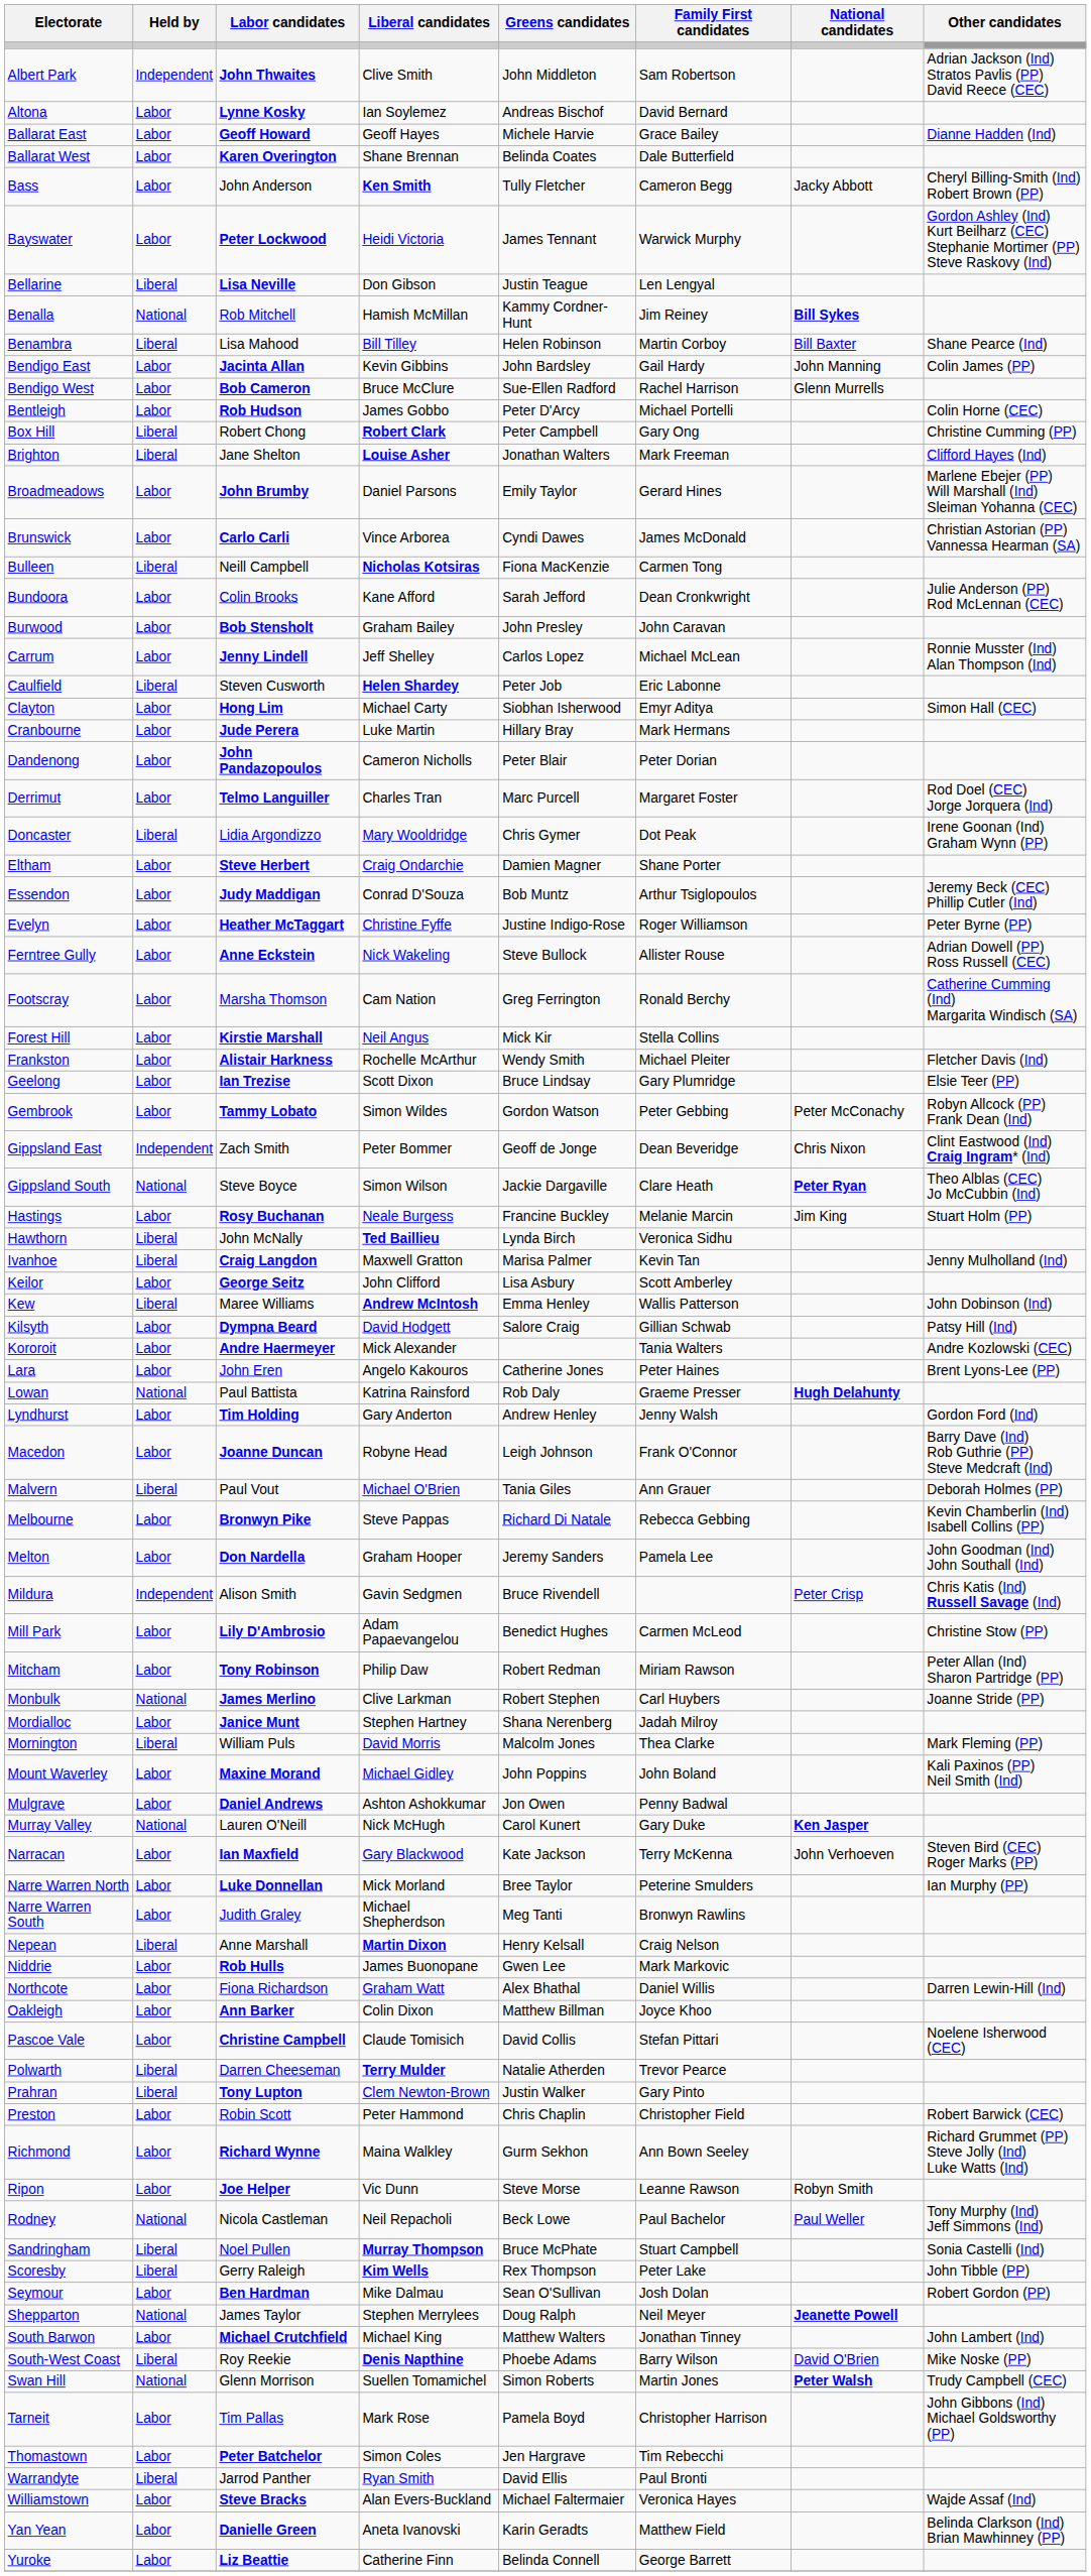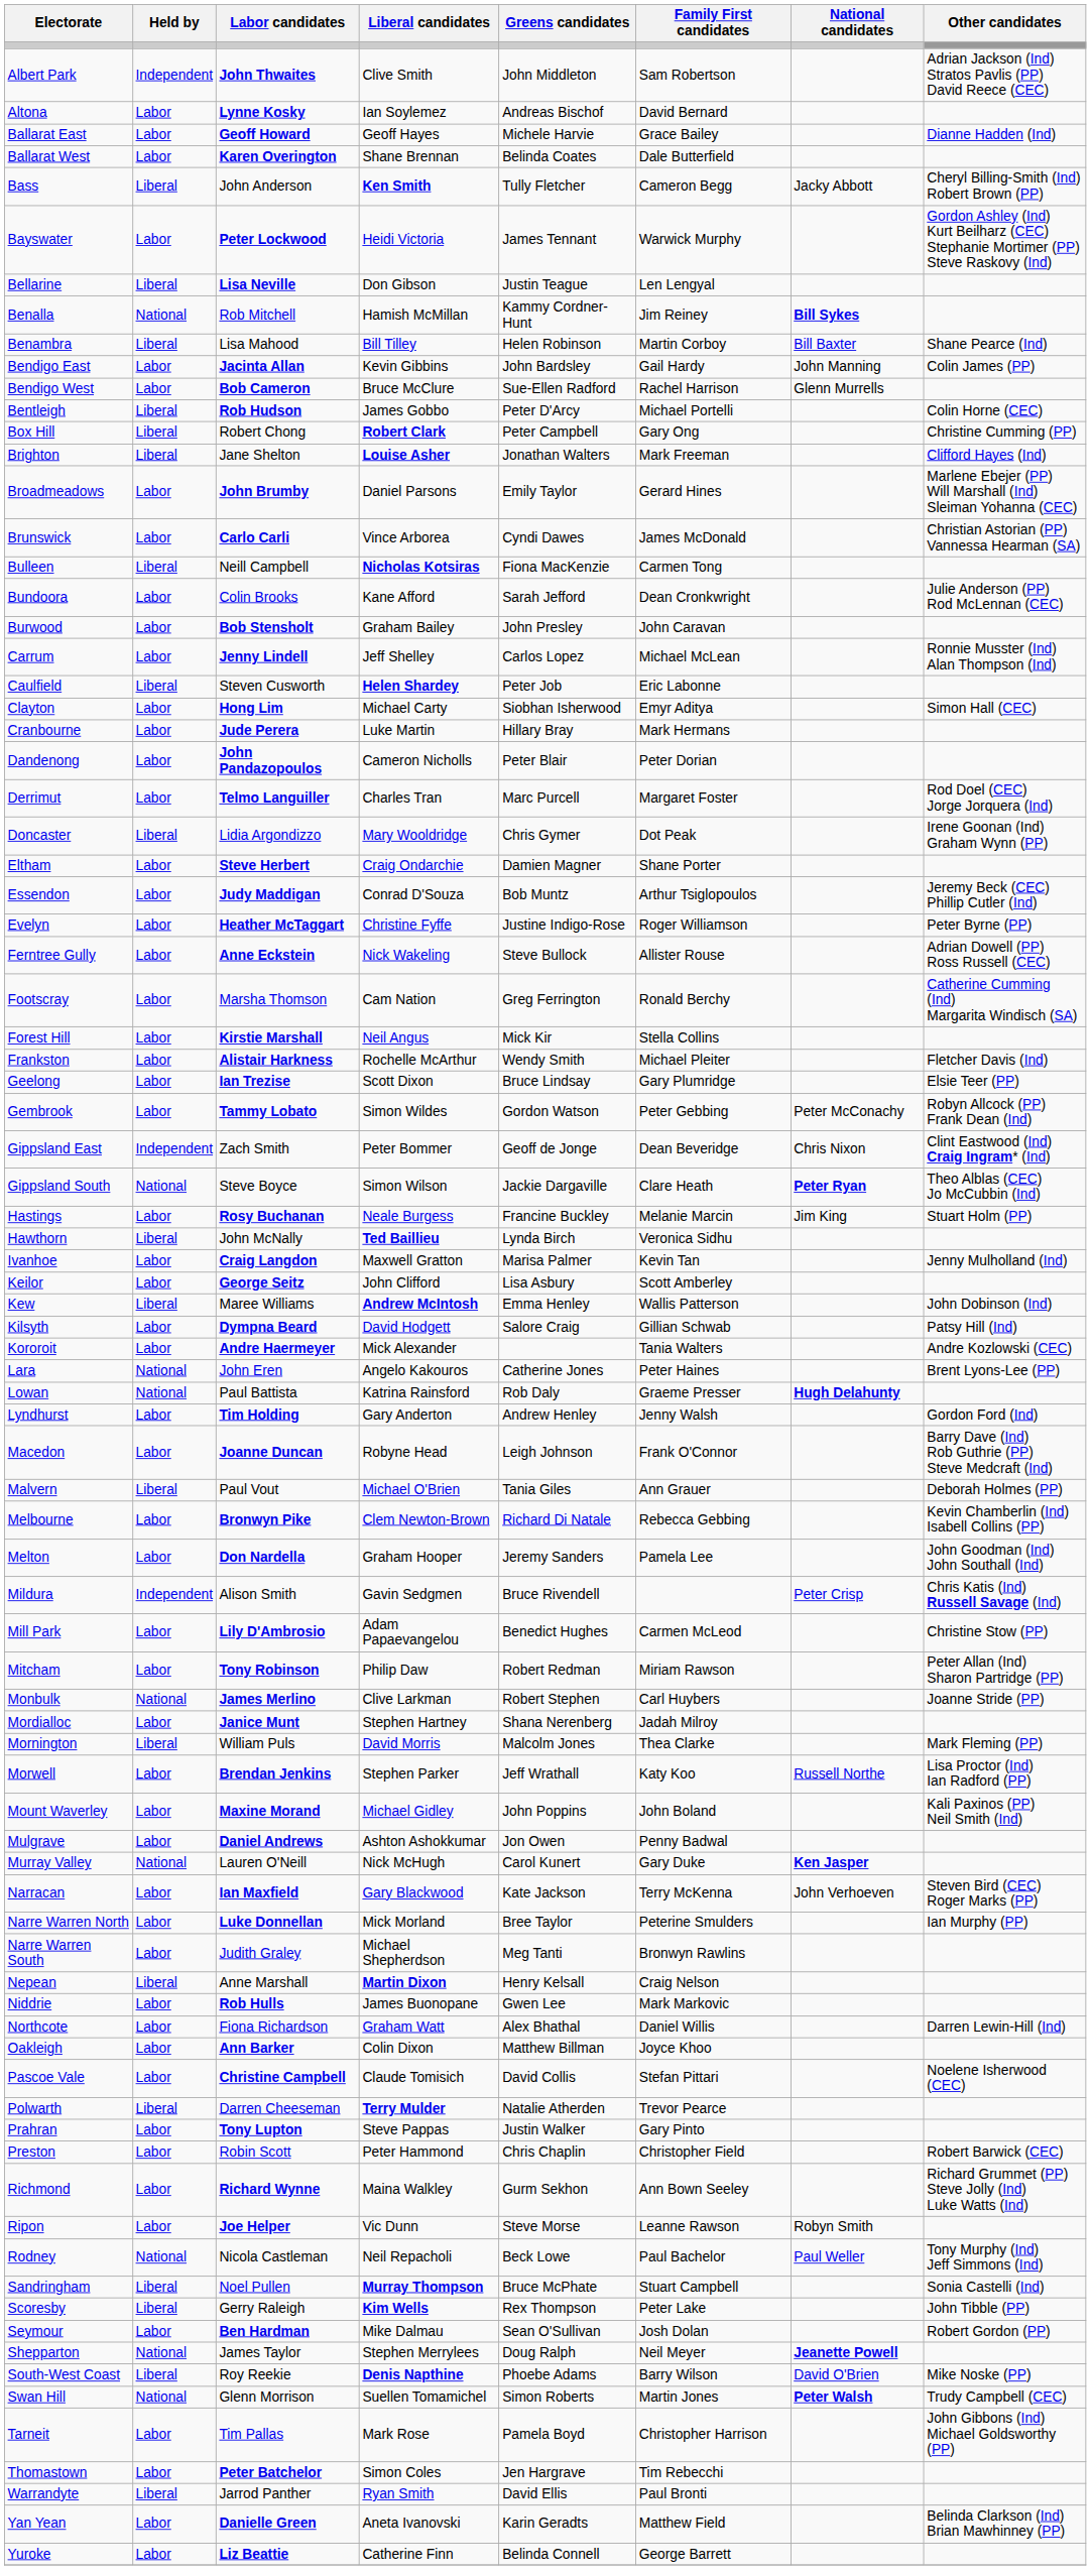Bass | Held by: Labor -> Liberal
Bentleigh | Held by: Labor -> Liberal
Ivanhoe | Held by: Liberal -> Labor
Lara | Held by: Labor -> National
Melbourne | Liberal candidates: Steve Pappas -> Clem Newton-Brown
+ row: Morwell | Labor | Brendan Jenkins | Stephen Parker | Jeff Wrathall | Katy Koo | Russell Northe | Lisa Proctor (Ind) Ian Radford (PP)
Prahran | Held by: Liberal -> Labor
Prahran | Liberal candidates: Clem Newton-Brown -> Steve Pappas
- row: South Barwon | Labor | Michael Crutchfield | Michael King | Matthew Walters | Jonathan Tinney | John Lambert (Ind)
- row: Williamstown | Labor | Steve Bracks | Alan Evers-Buckland | Michael Faltermaier | Veronica Hayes | Wajde Assaf (Ind)
